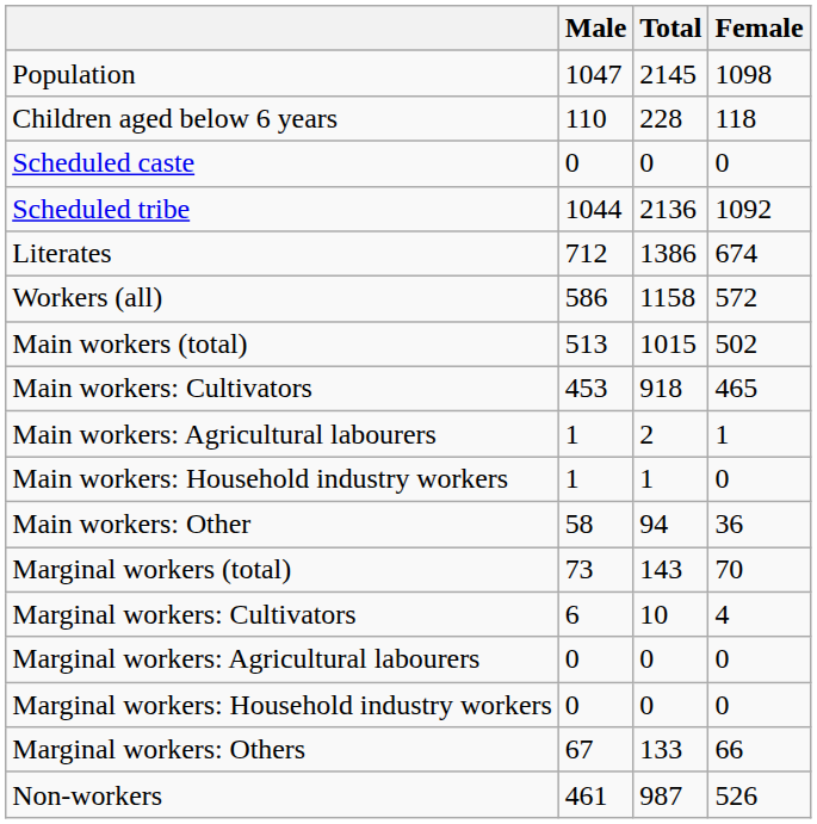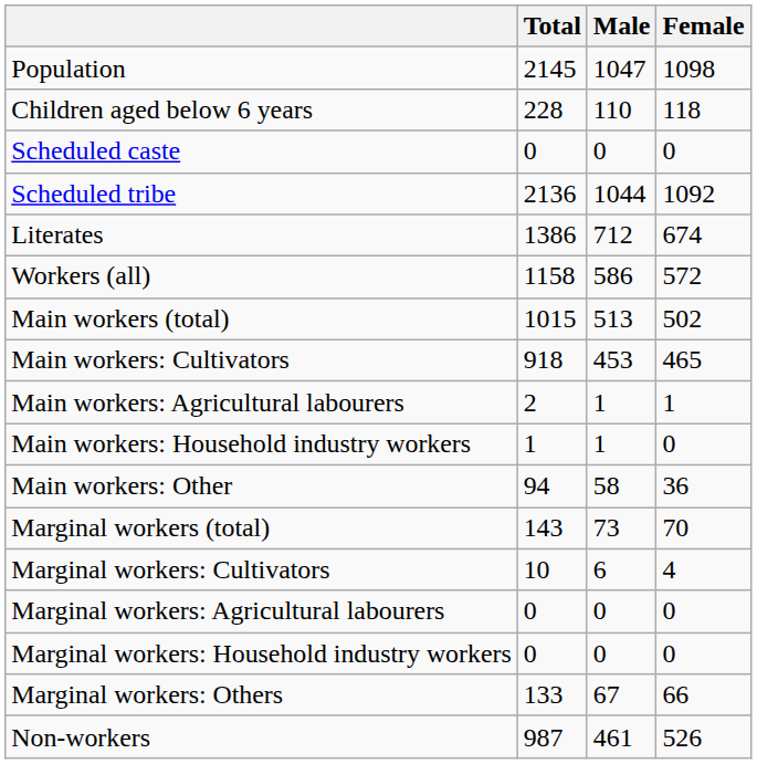columns swapped: Total <-> Male
